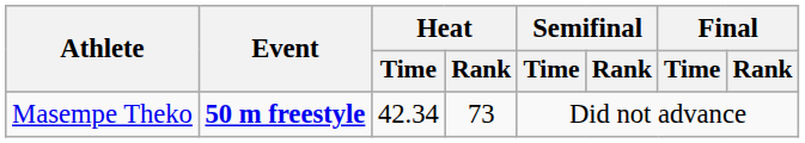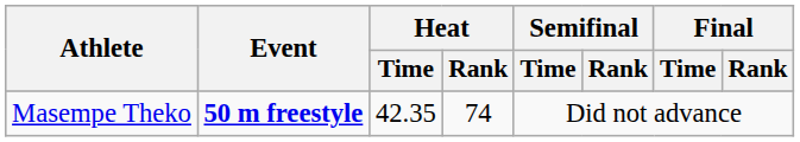Masempe Theko | Heat / Time: 42.34 -> 42.35
Masempe Theko | Heat / Rank: 73 -> 74
